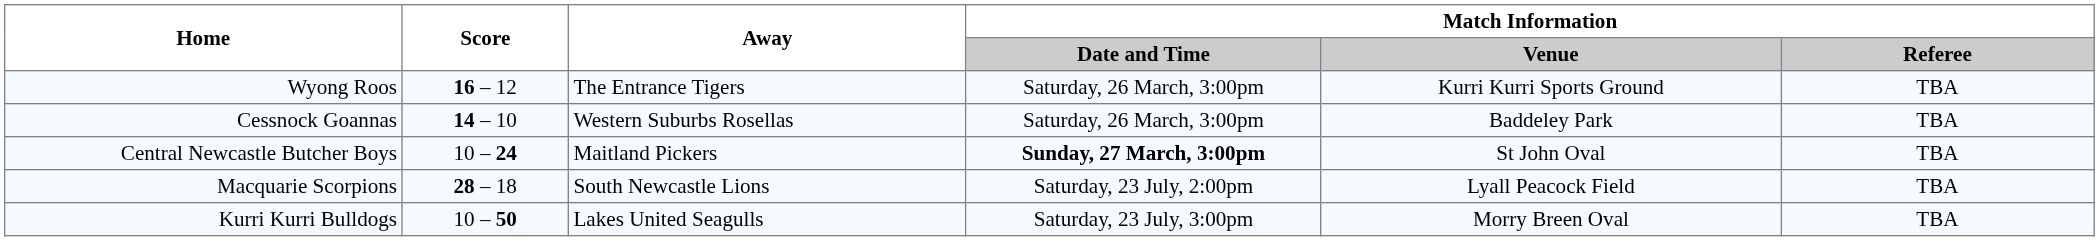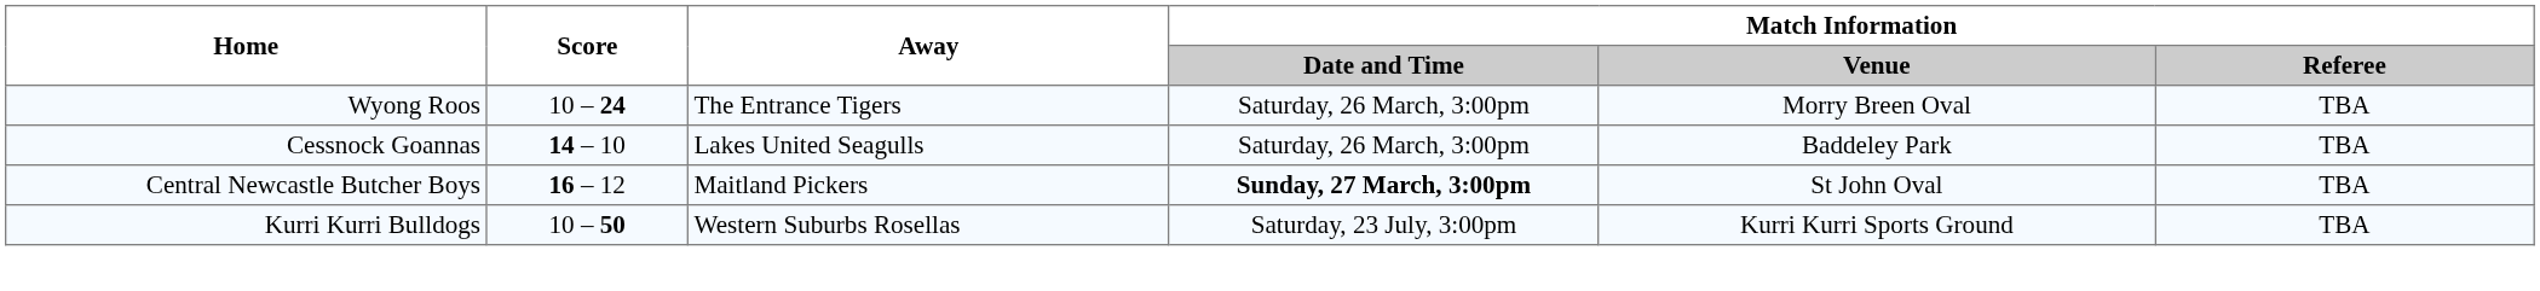Wyong Roos | Score: 16 – 12 -> 10 – 24
Wyong Roos | Match Information / Venue: Kurri Kurri Sports Ground -> Morry Breen Oval
Cessnock Goannas | Away: Western Suburbs Rosellas -> Lakes United Seagulls
Central Newcastle Butcher Boys | Score: 10 – 24 -> 16 – 12
- row: Macquarie Scorpions | 28 – 18 | South Newcastle Lions | Saturday, 23 July, 2:00pm | Lyall Peacock Field | TBA
Kurri Kurri Bulldogs | Away: Lakes United Seagulls -> Western Suburbs Rosellas
Kurri Kurri Bulldogs | Match Information / Venue: Morry Breen Oval -> Kurri Kurri Sports Ground
